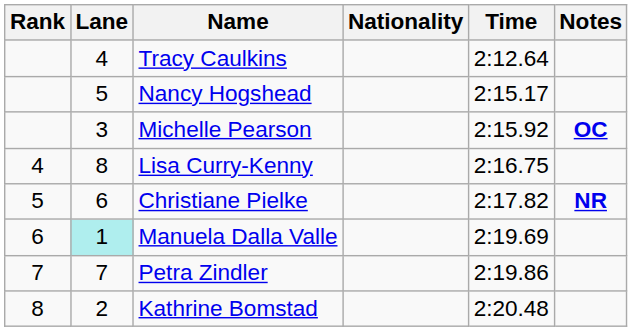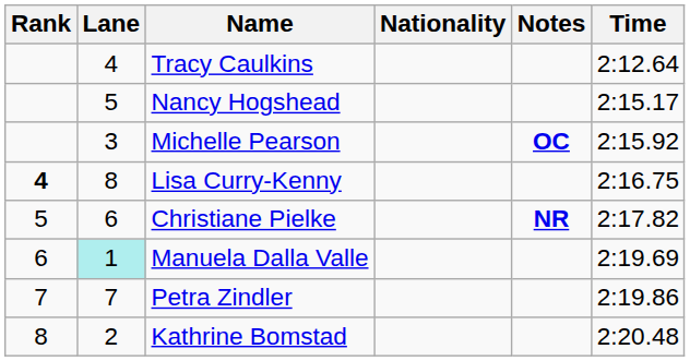columns swapped: Time <-> Notes
Lisa Curry-Kenny | Rank: normal -> bold
